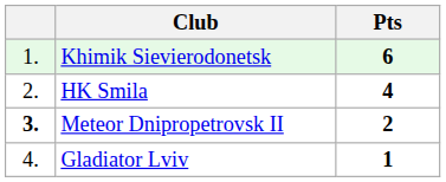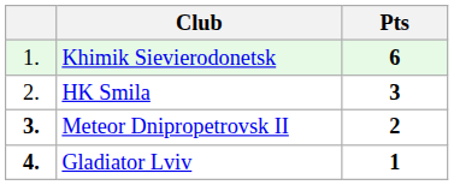HK Smila | Pts: 4 -> 3
Gladiator Lviv | column 1: normal -> bold
